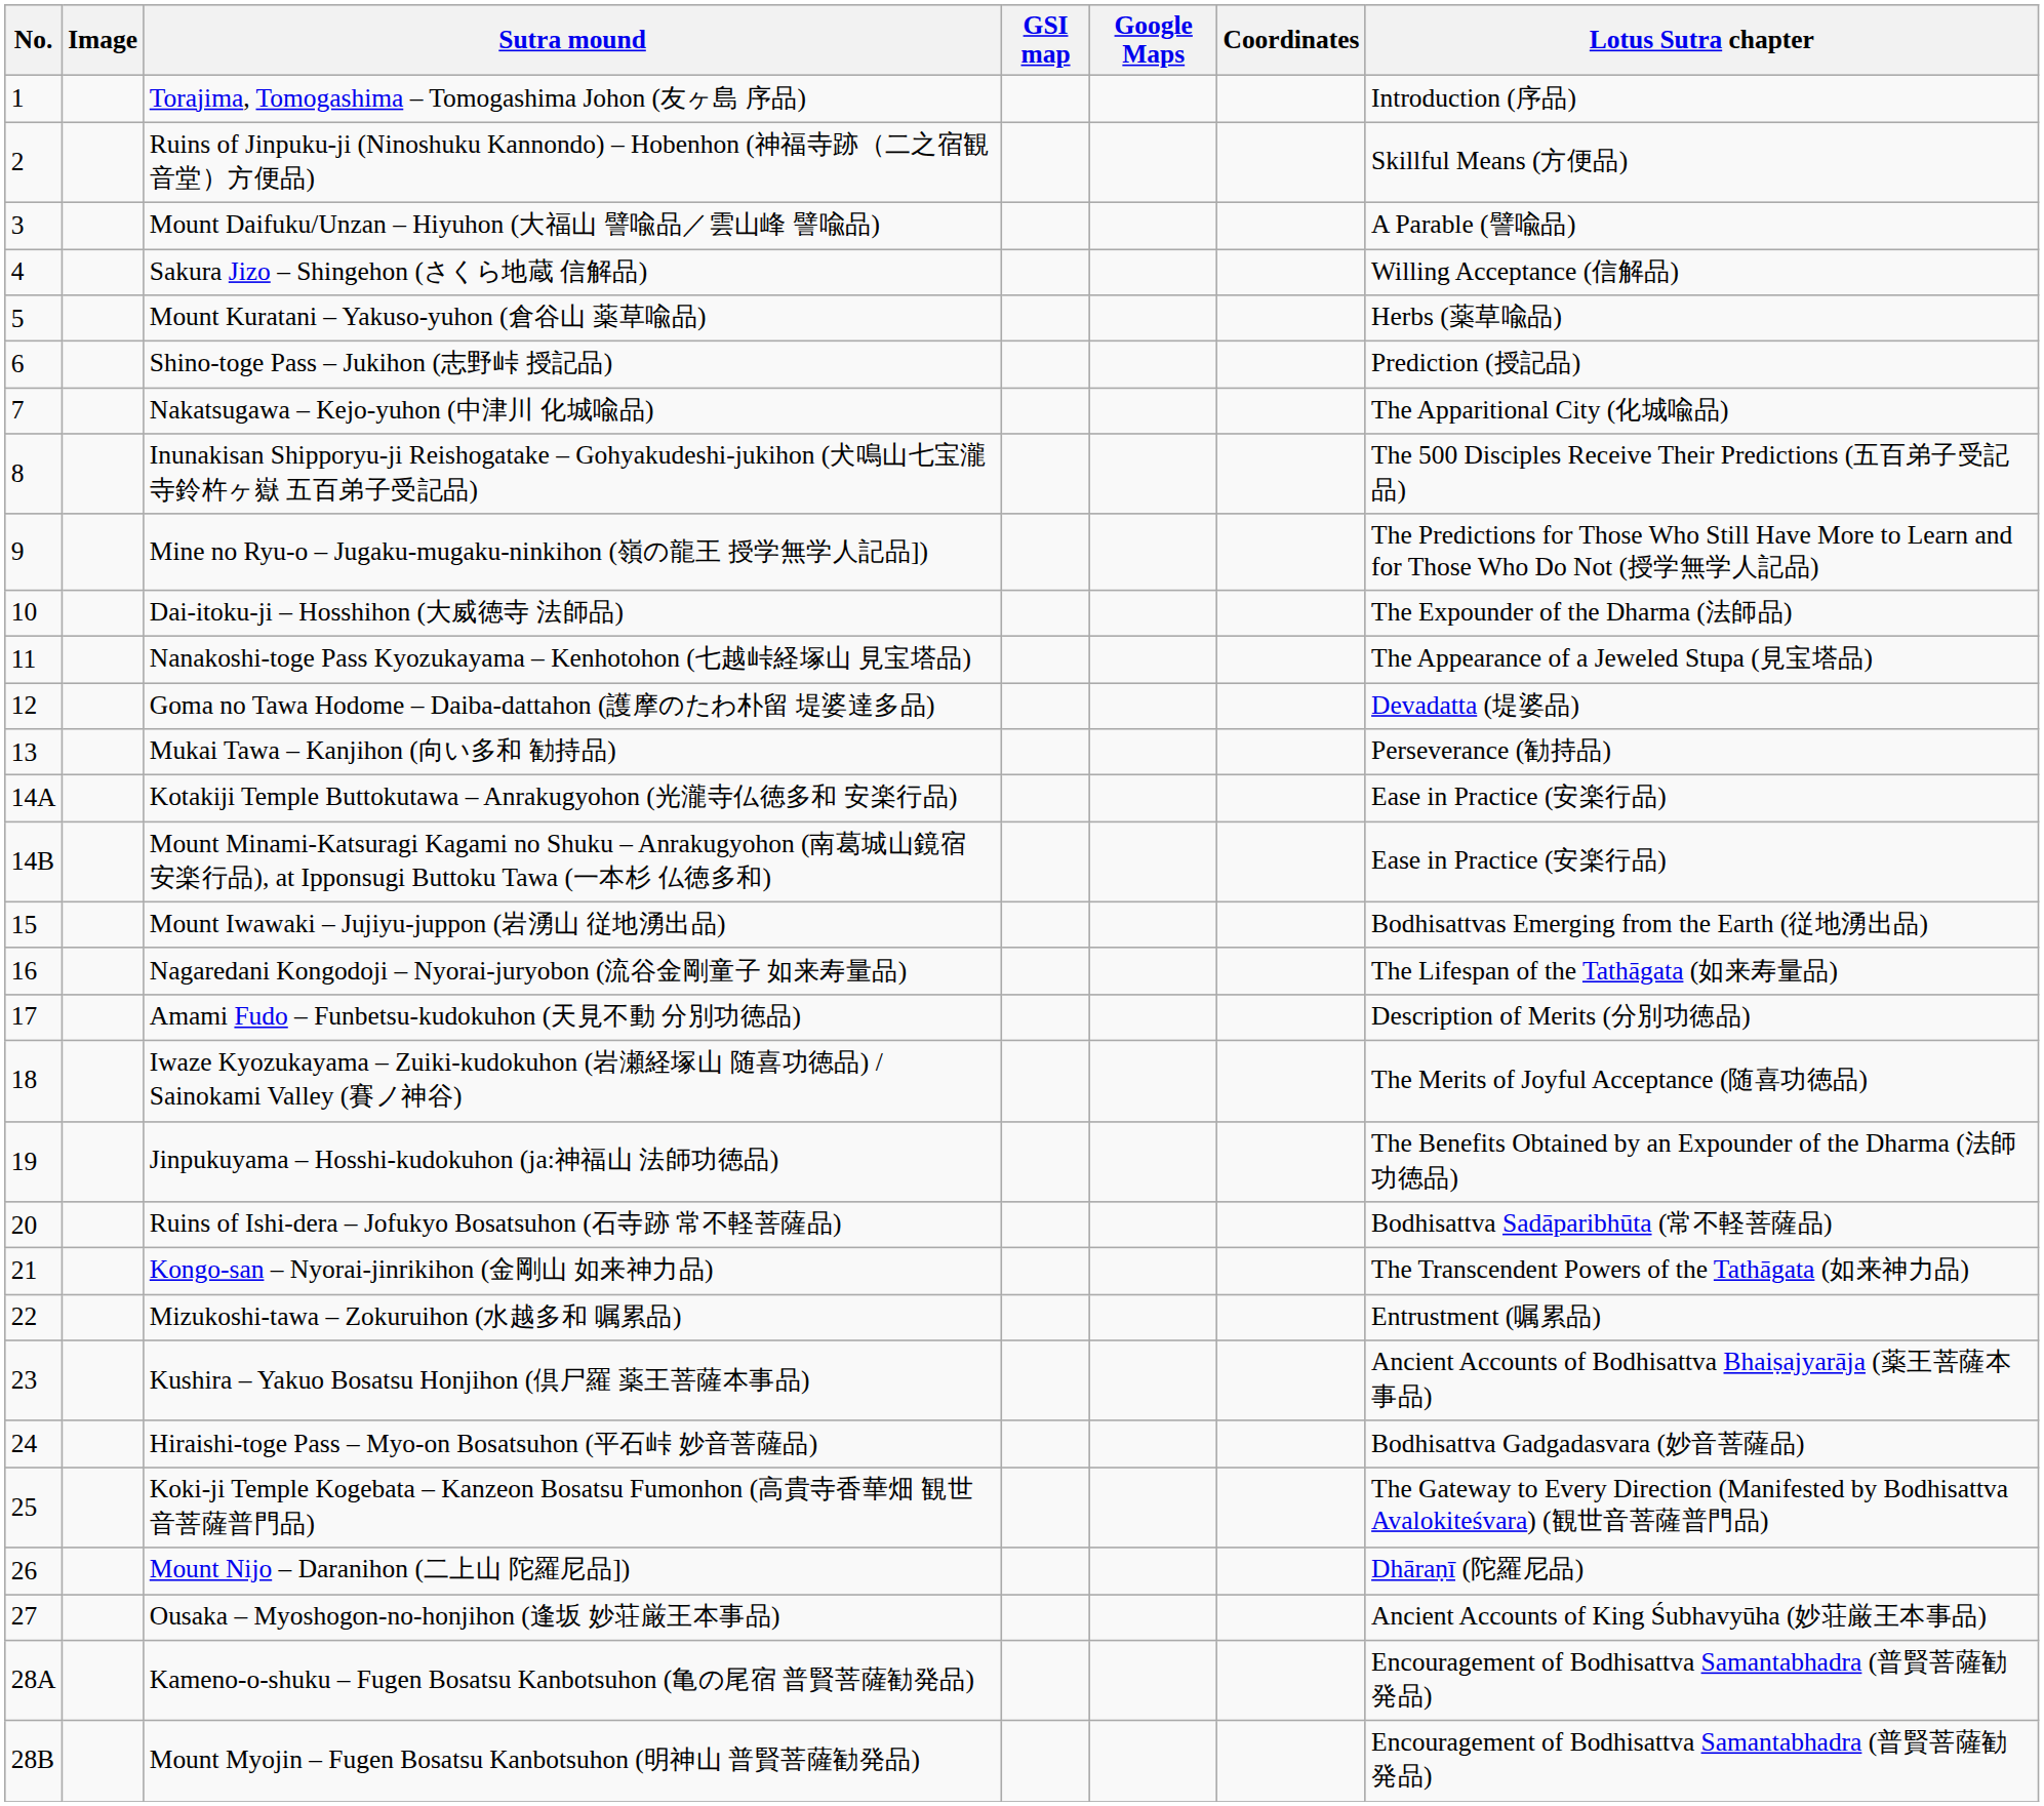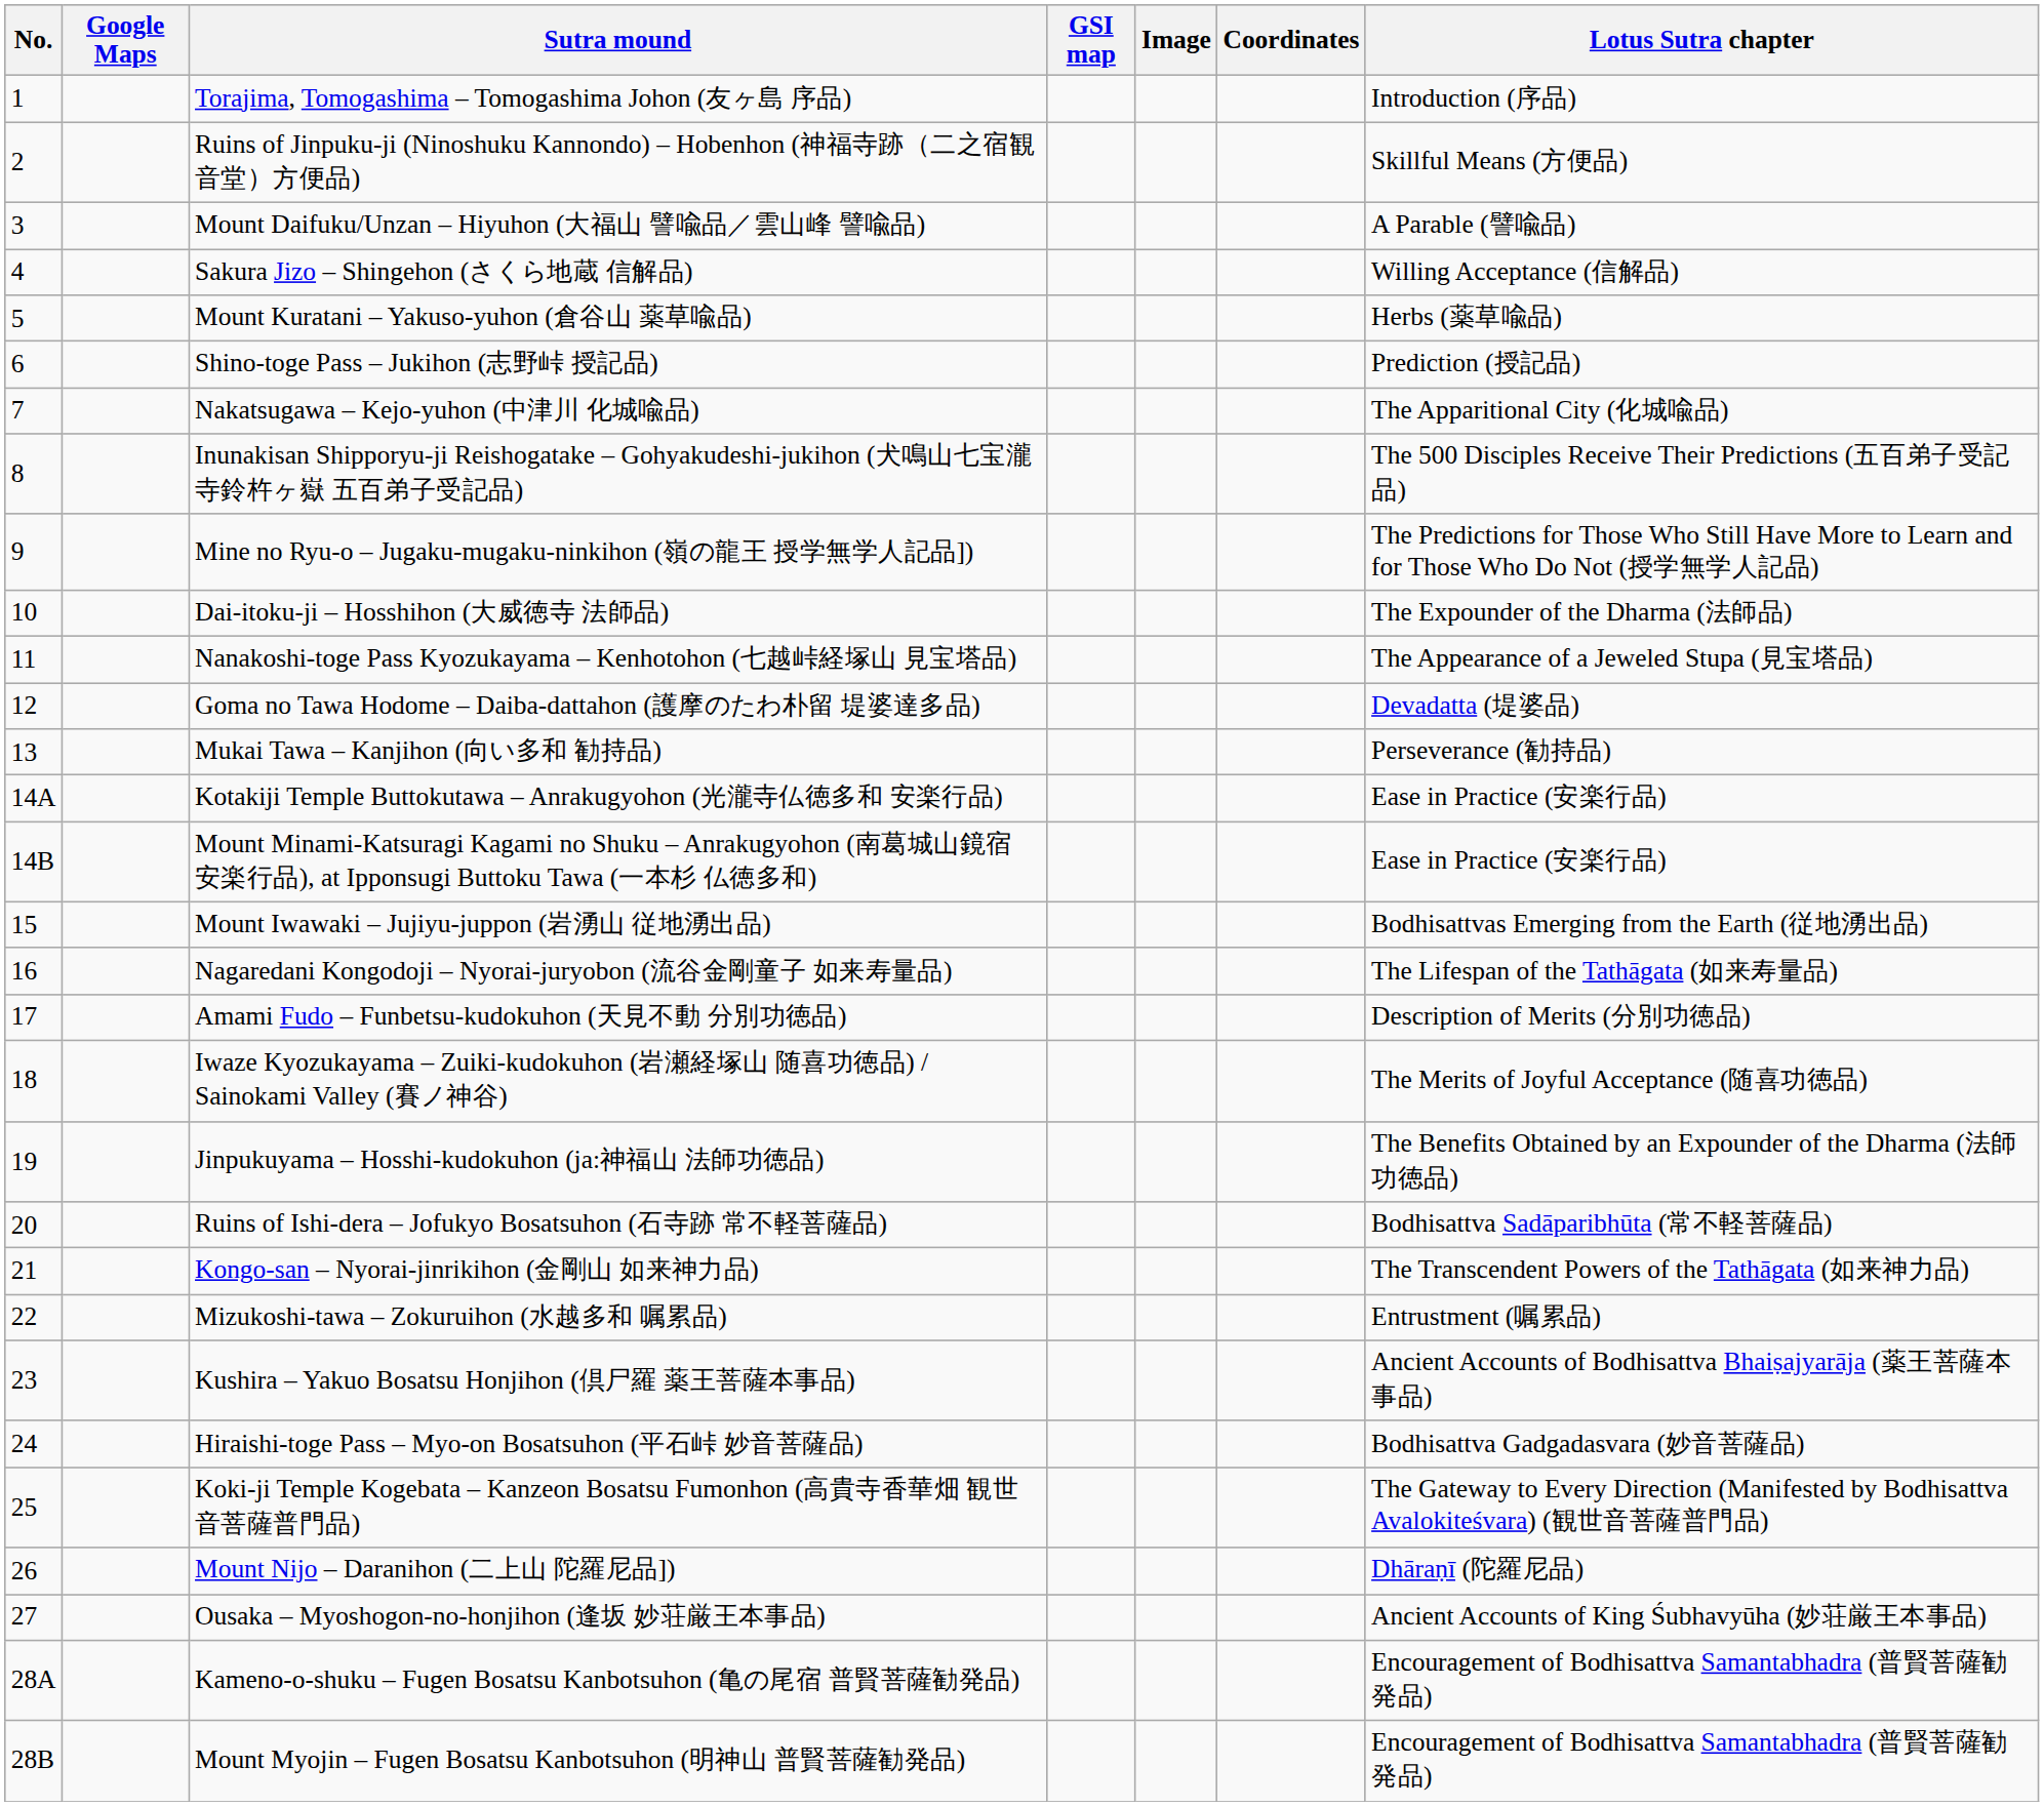columns swapped: Image <-> Google Maps
